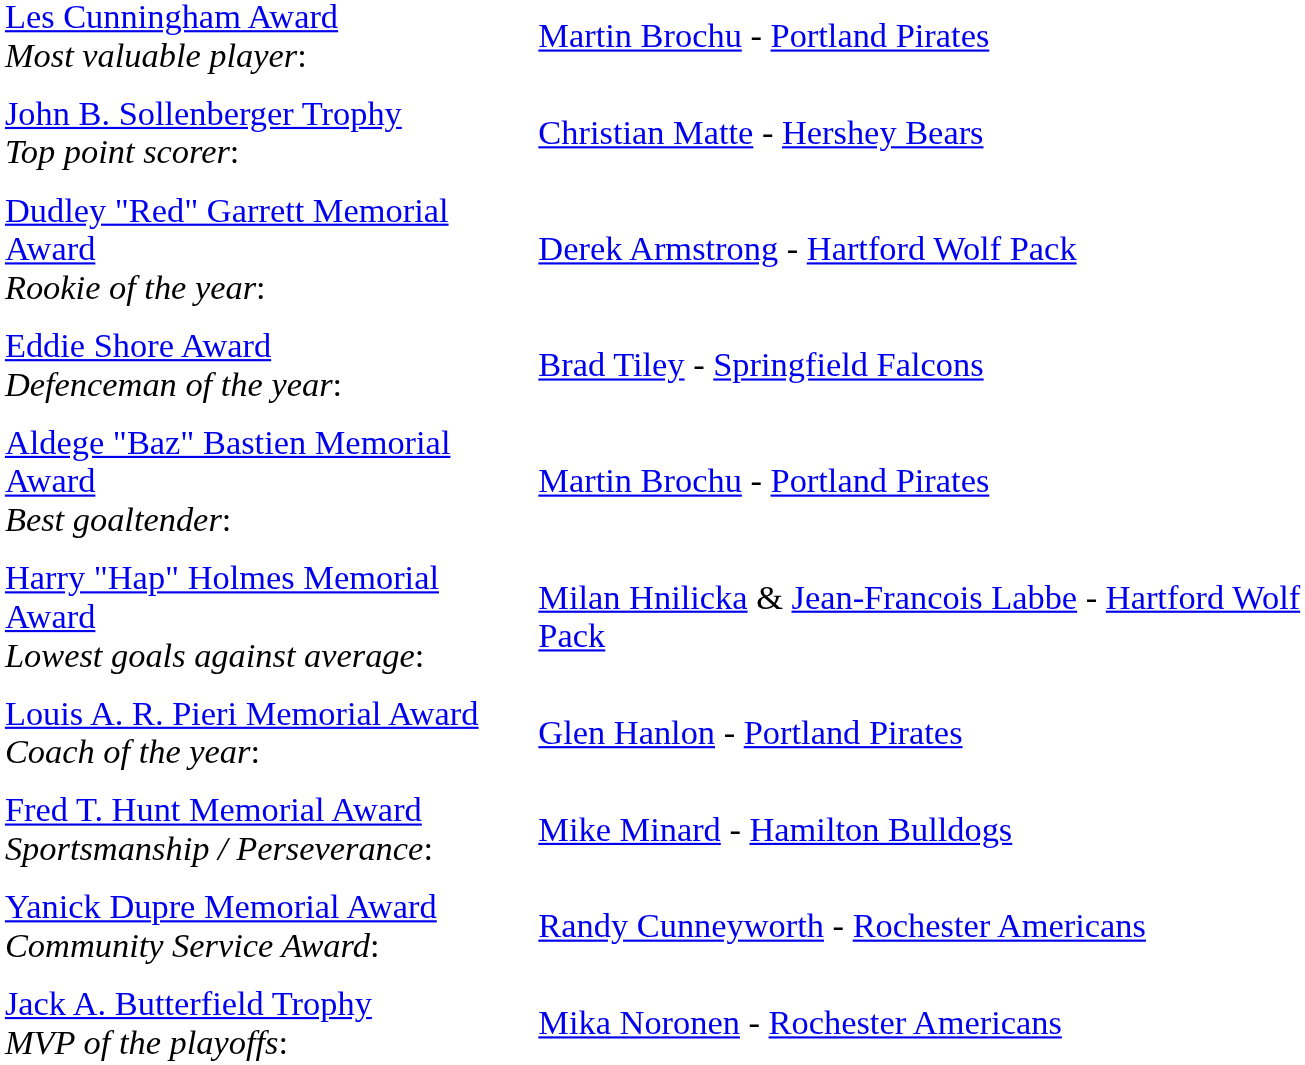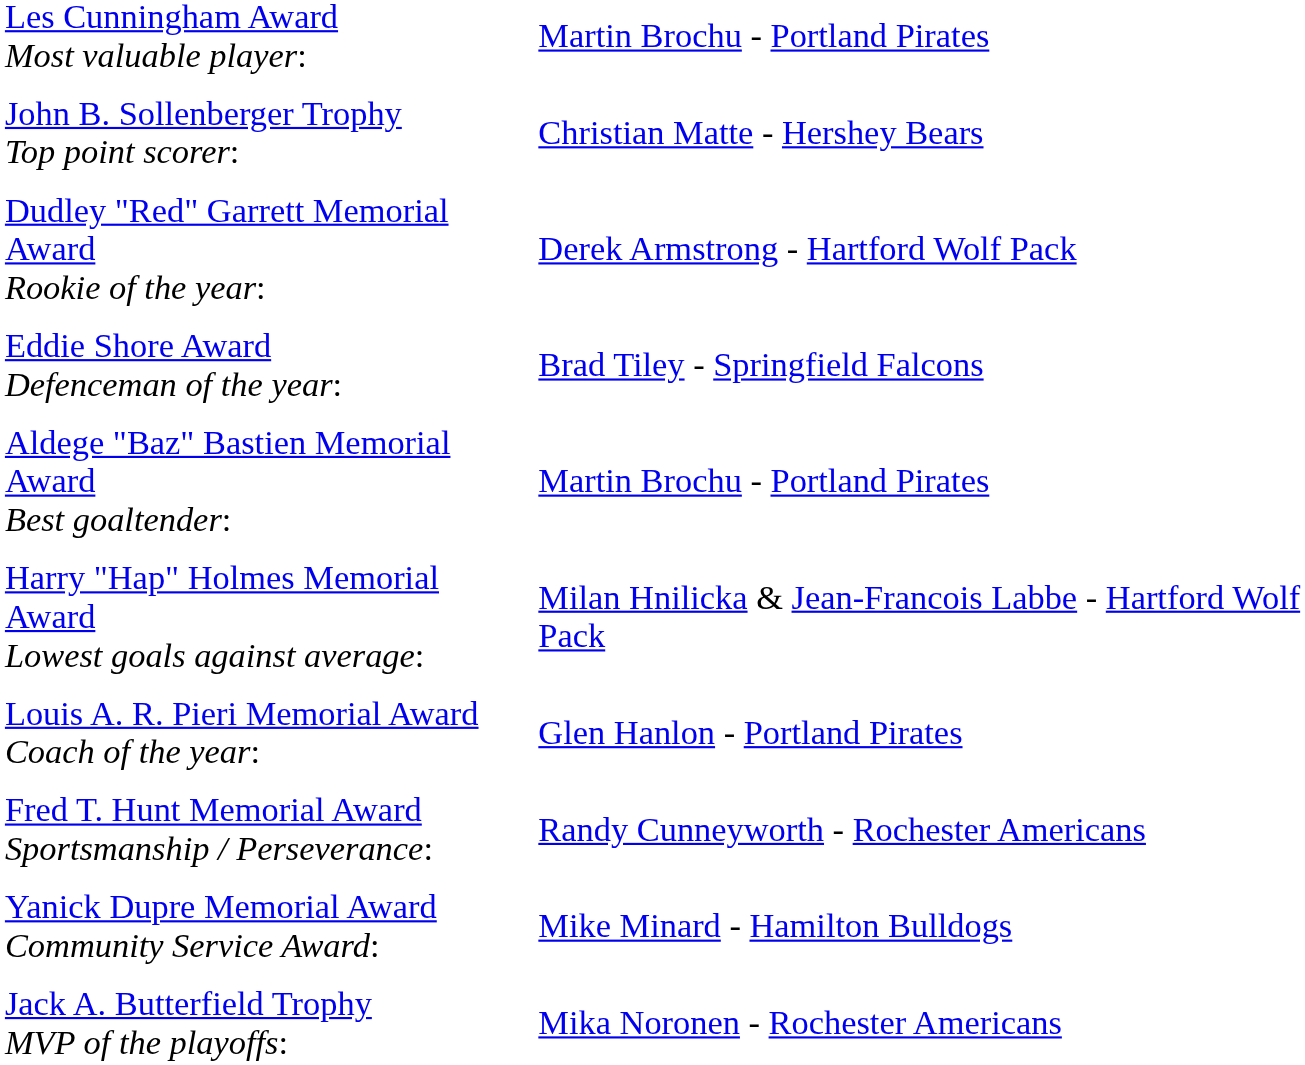Fred T. Hunt Memorial Award Sportsmanship / Perseverance: | column 2: Mike Minard - Hamilton Bulldogs -> Randy Cunneyworth - Rochester Americans
Yanick Dupre Memorial Award Community Service Award: | column 2: Randy Cunneyworth - Rochester Americans -> Mike Minard - Hamilton Bulldogs
